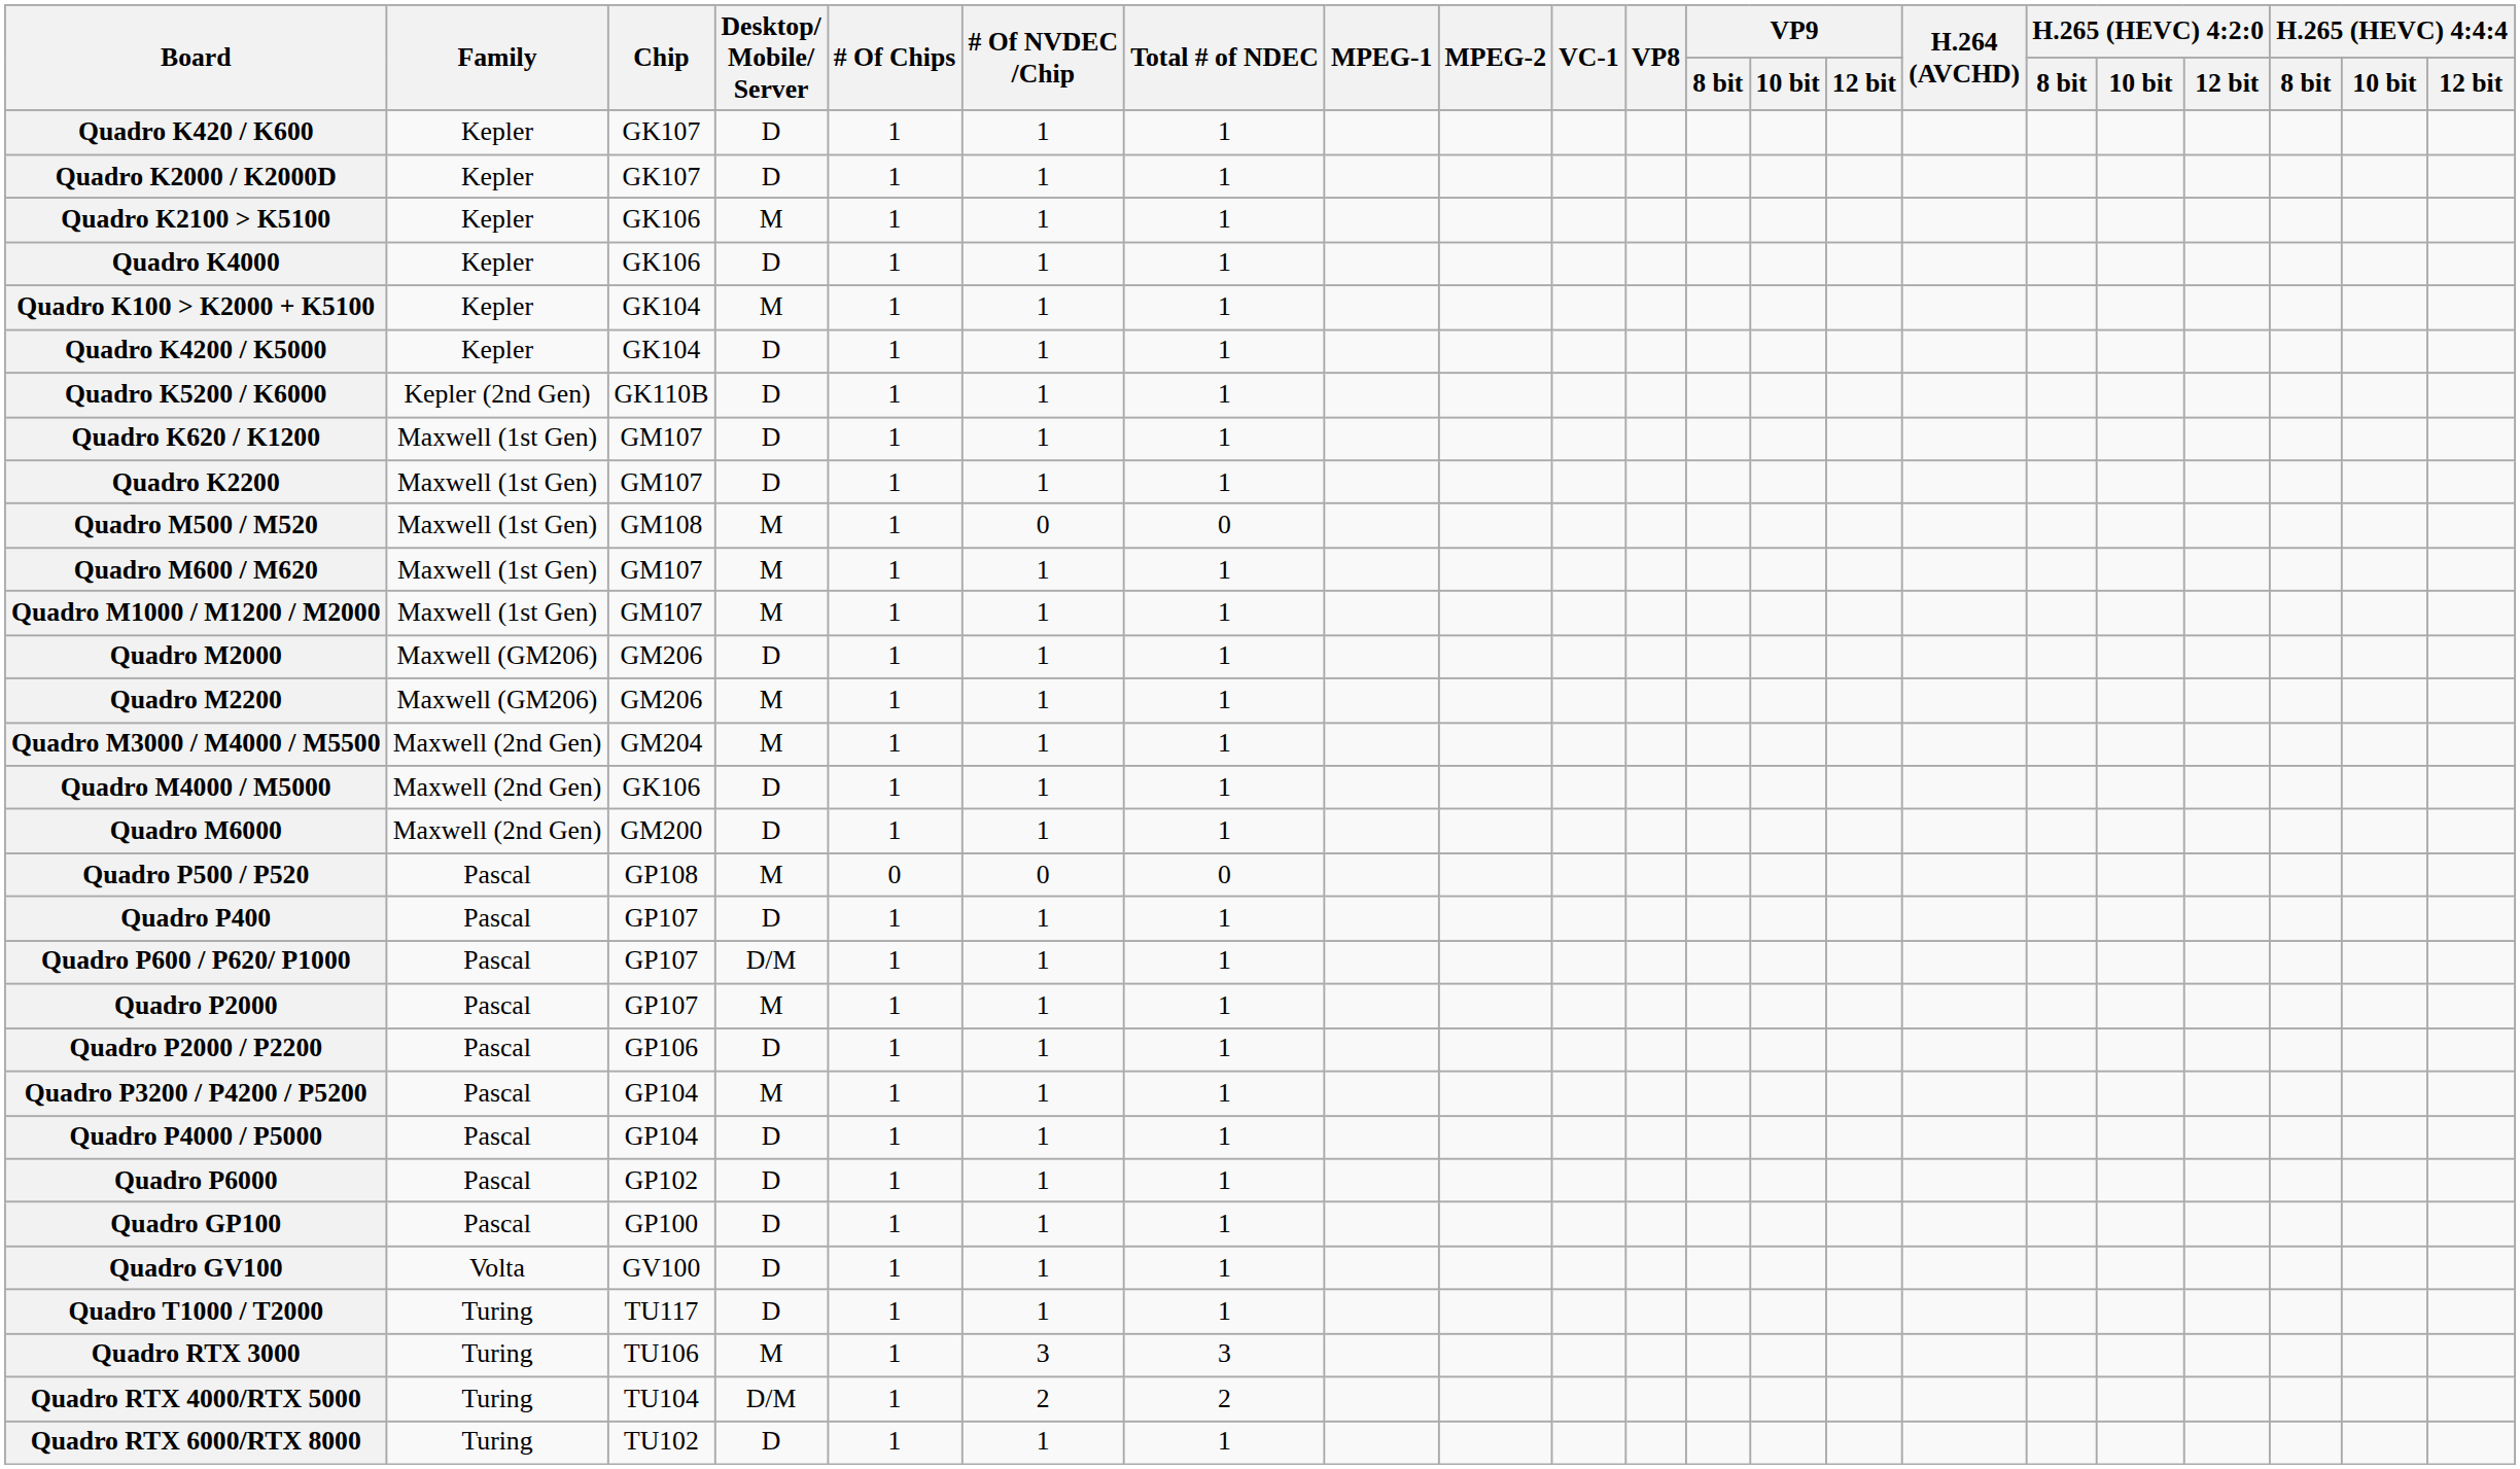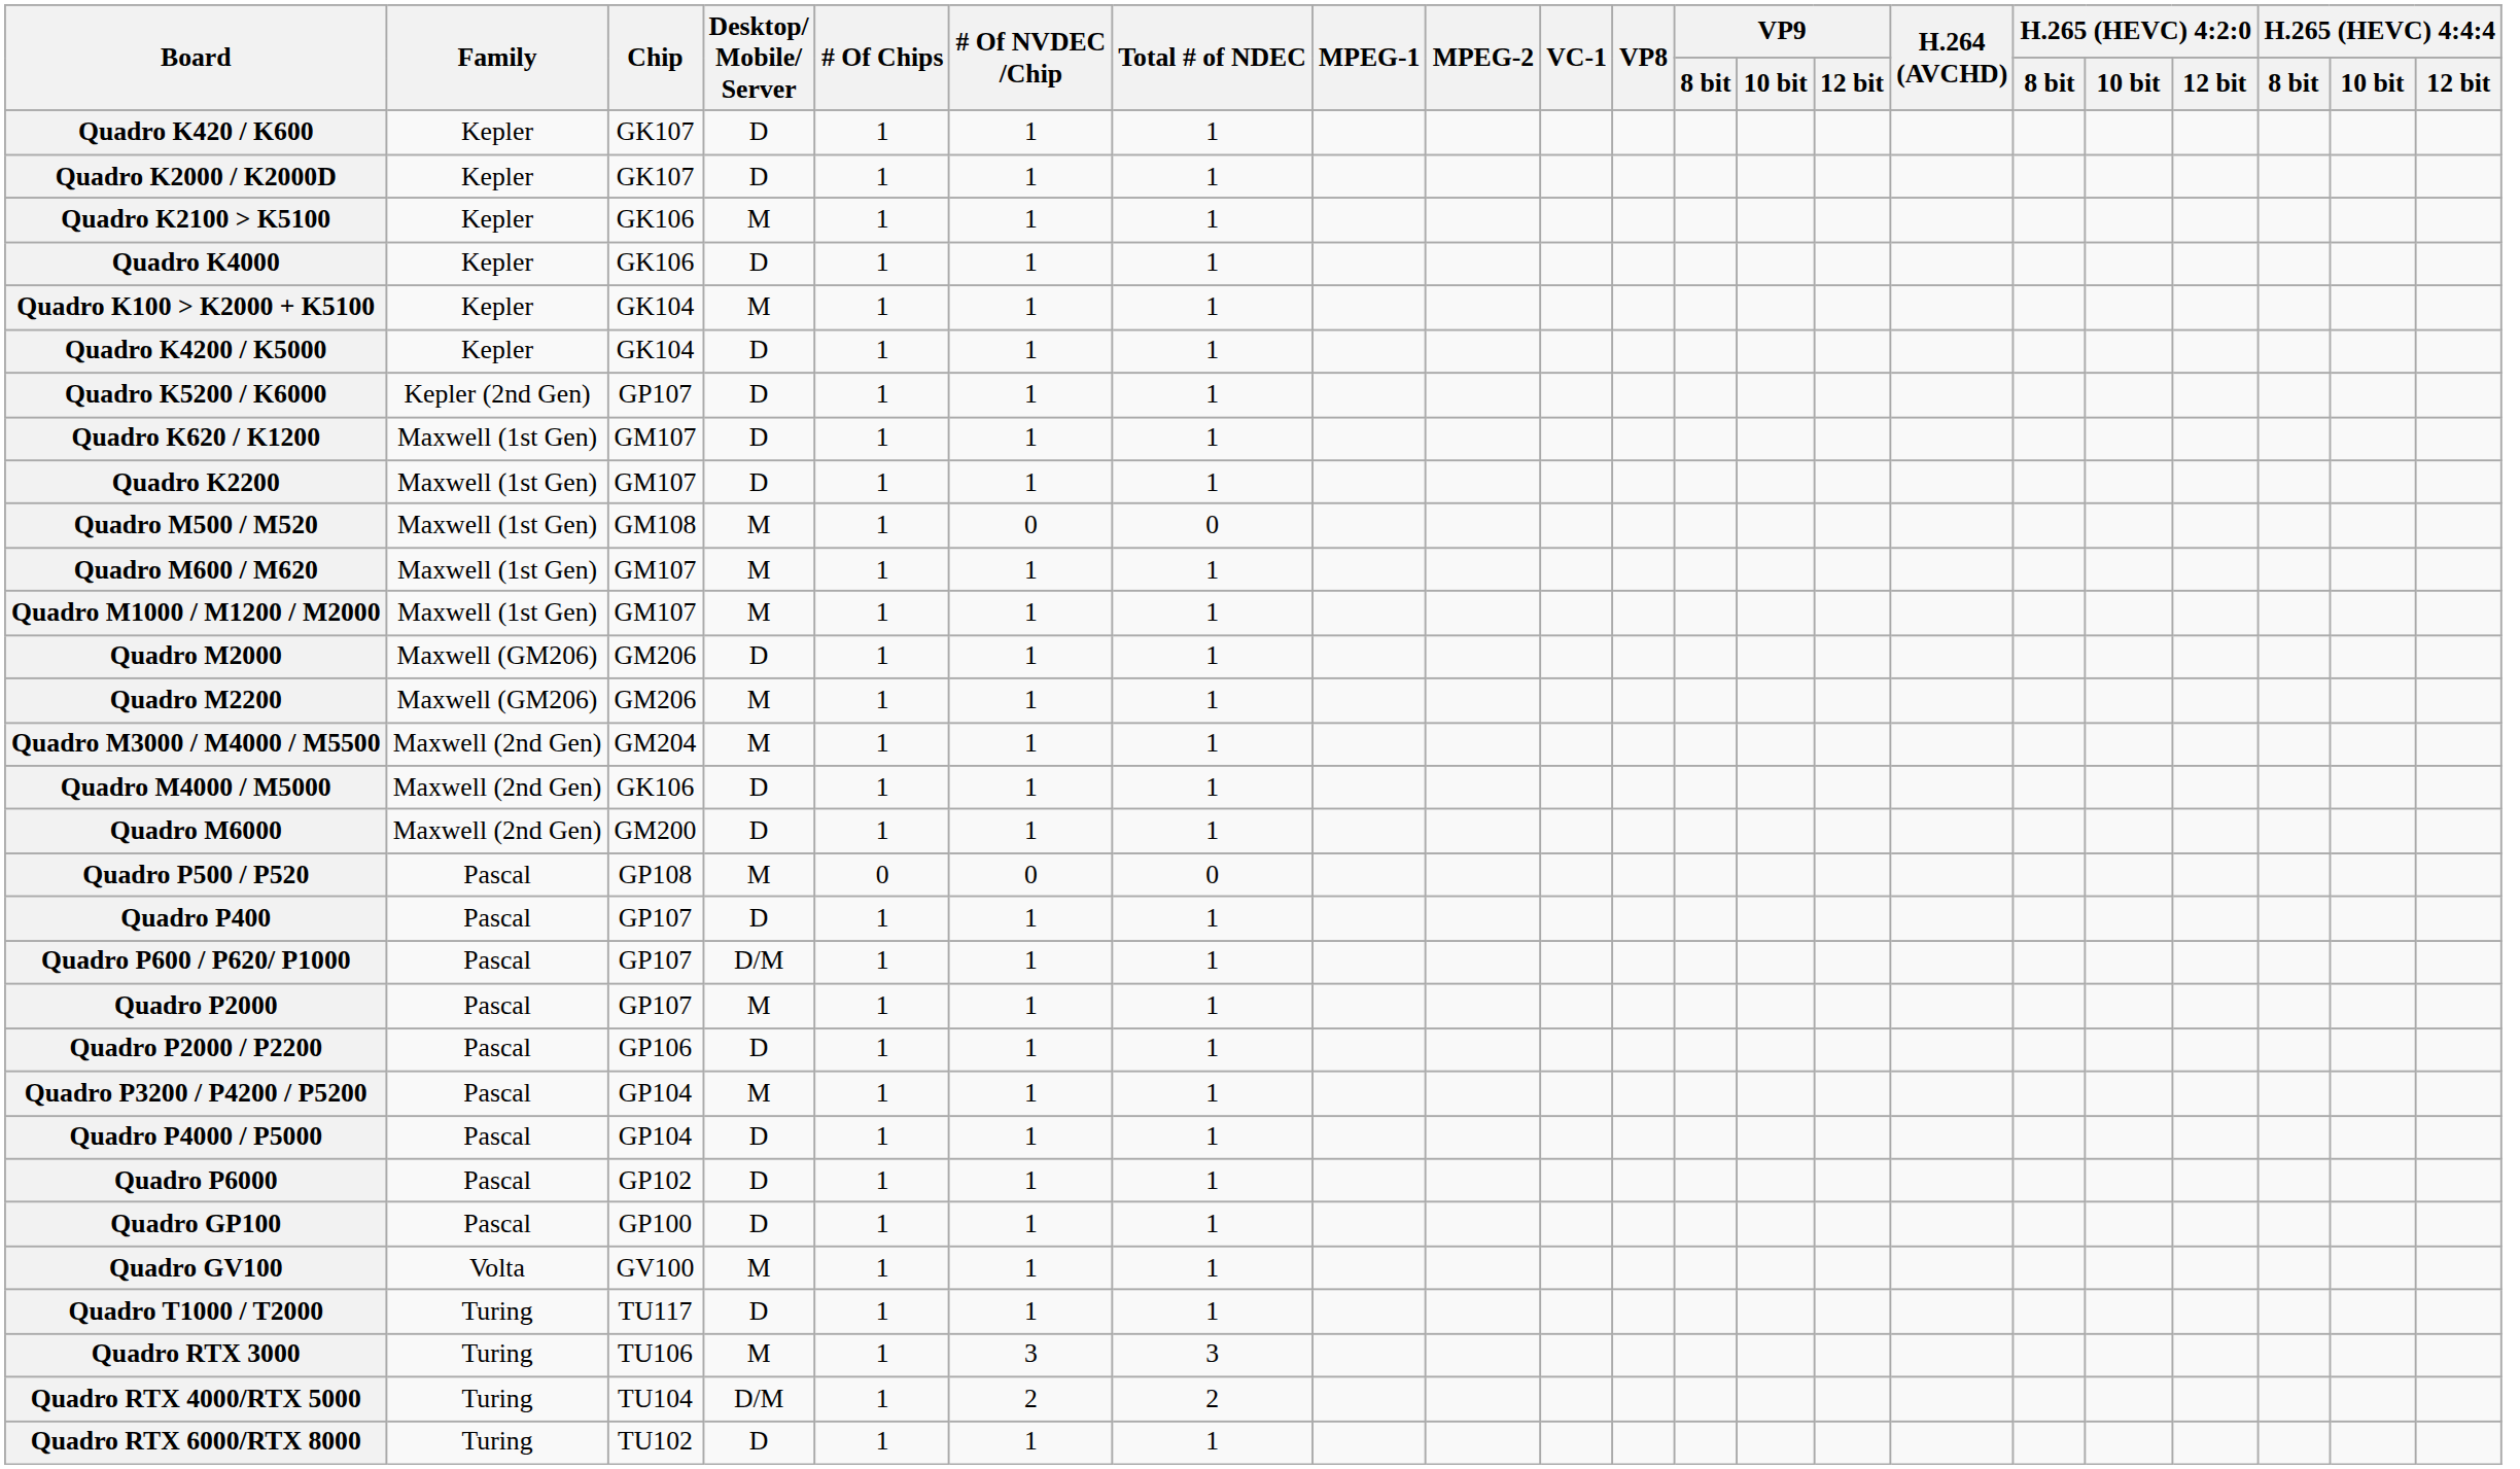Quadro K5200 / K6000 | Chip: GK110B -> GP107
Quadro GV100 | Desktop/ Mobile/ Server: D -> M
